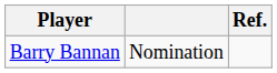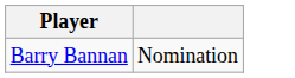- column: Ref.
